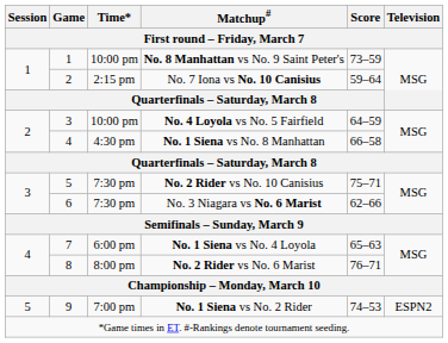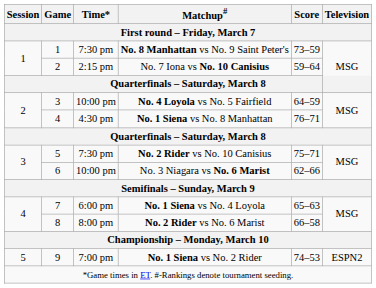No. 8 Manhattan vs No. 9 Saint Peter's | Time*: 10:00 pm -> 7:30 pm
No. 1 Siena vs No. 8 Manhattan | Score: 66–58 -> 76–71
No. 3 Niagara vs No. 6 Marist | Time*: 7:30 pm -> 10:00 pm
No. 2 Rider vs No. 6 Marist | Score: 76–71 -> 66–58
